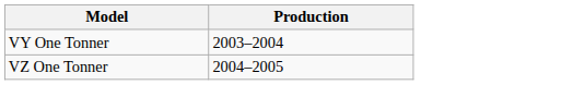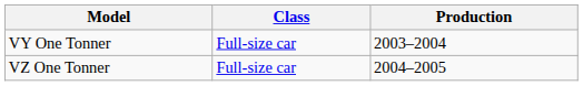+ column: Class | Full-size car | Full-size car
